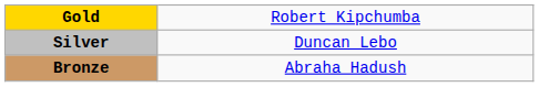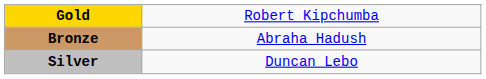rows swapped: Silver <-> Bronze
